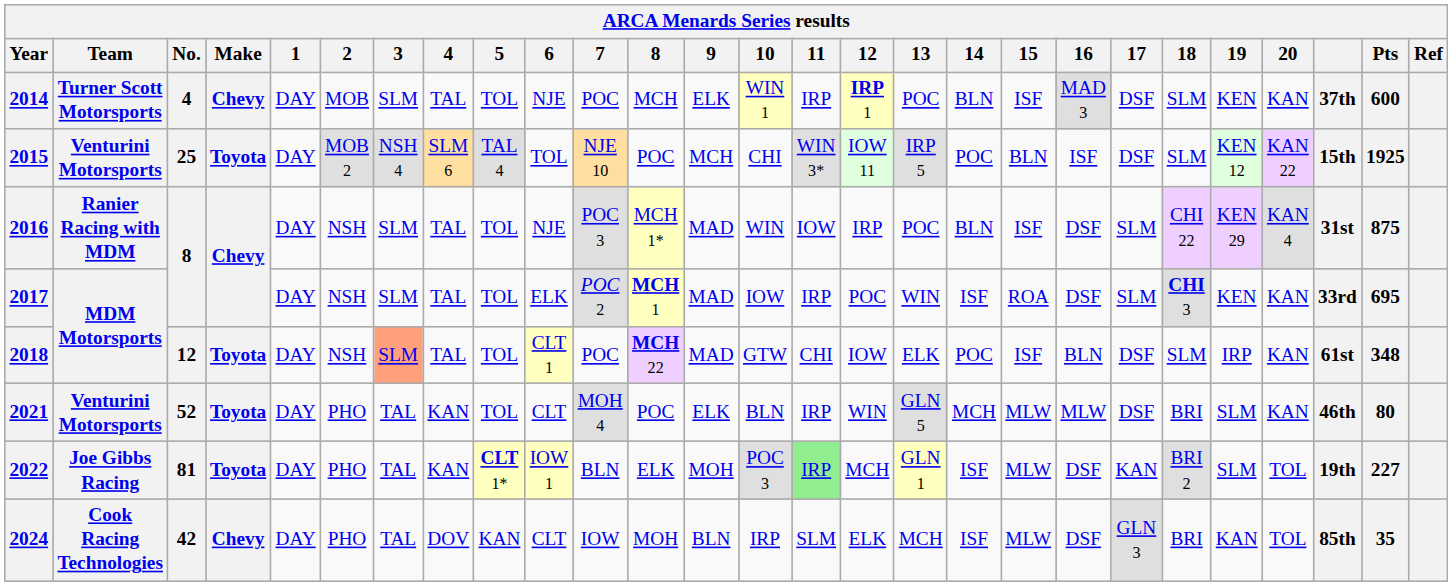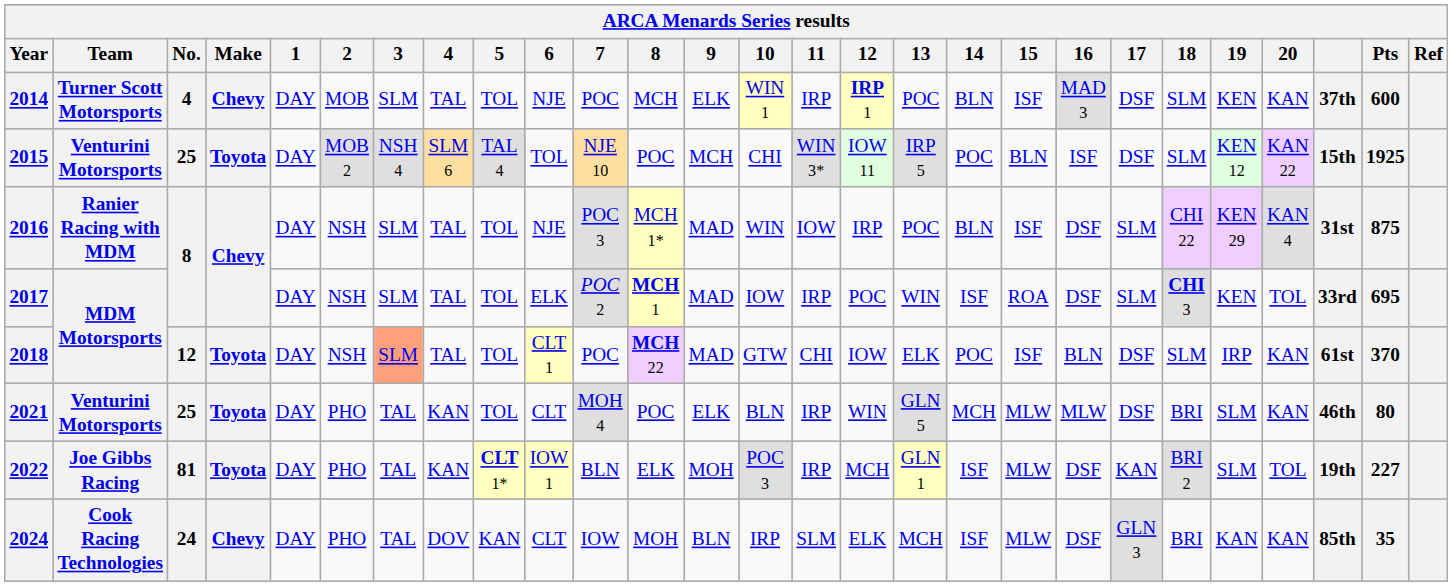2017 | 20: KAN -> TOL
2018 | Pts: 348 -> 370
2021 | No.: 52 -> 25
2022 | 11: lightgreen background -> no background
2024 | No.: 42 -> 24
2024 | 20: TOL -> KAN
